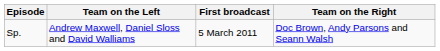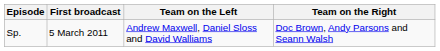columns swapped: First broadcast <-> Team on the Left
